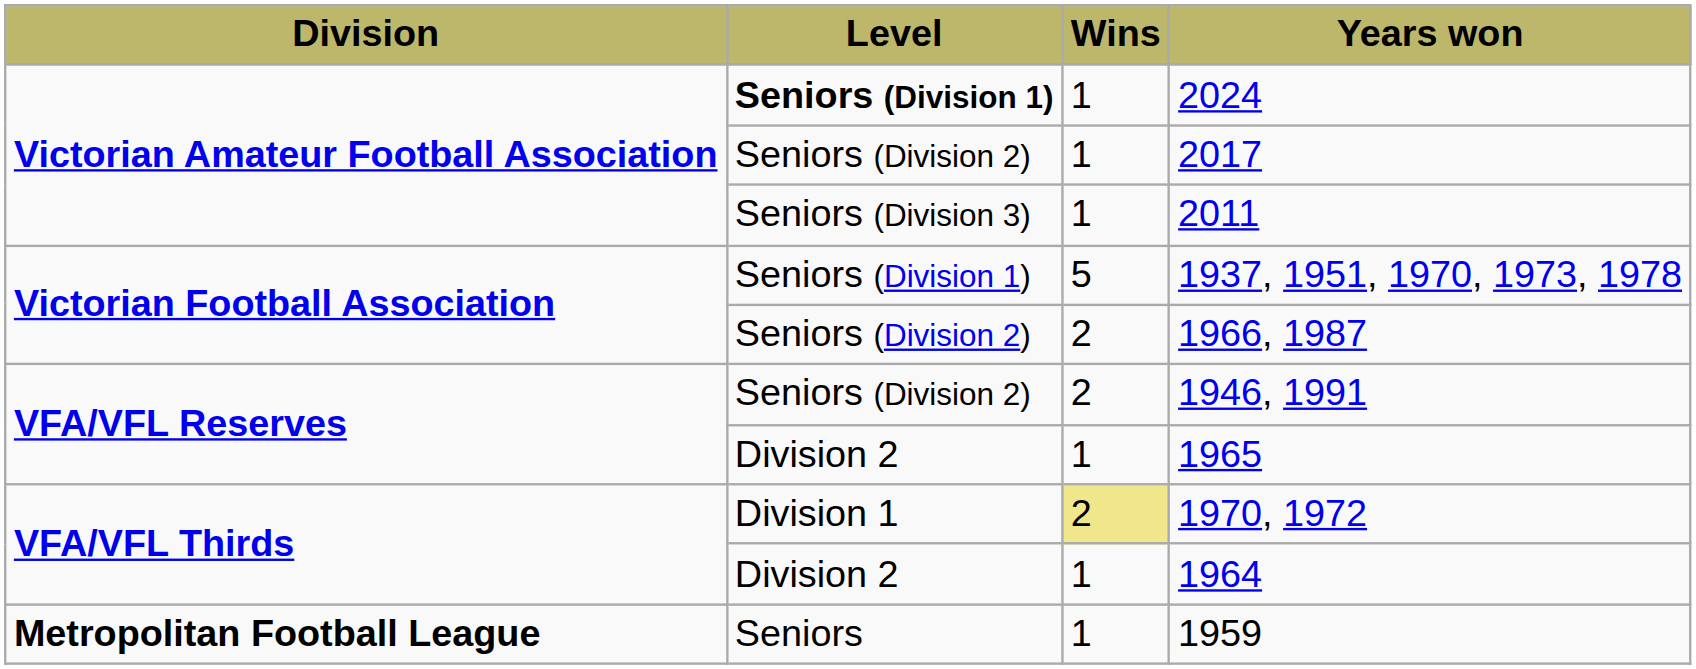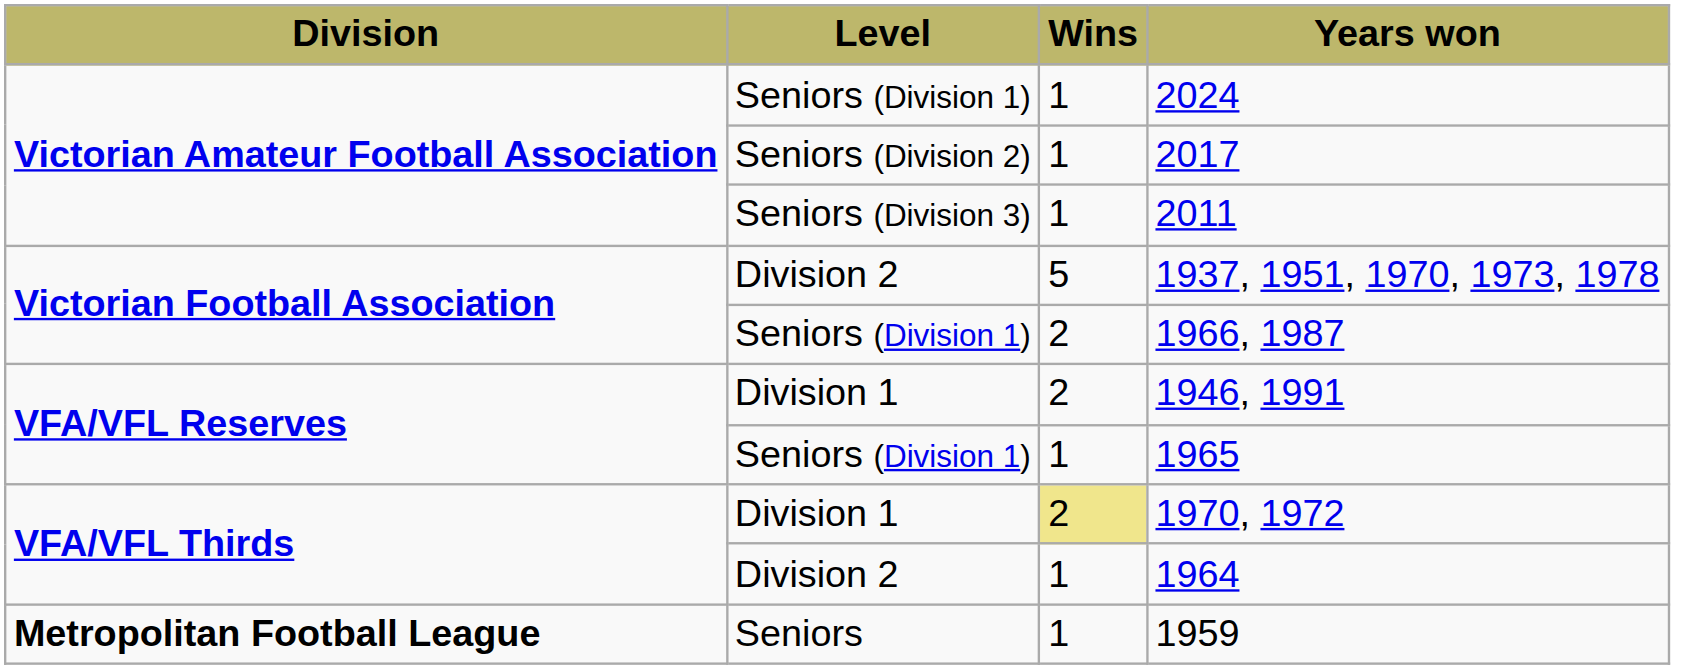2024 | Level: bold -> normal
1937, 1951, 1970, 1973, 1978 | Level: Seniors (Division 1) -> Division 2
1966, 1987 | Level: Seniors (Division 2) -> Seniors (Division 1)
1946, 1991 | Level: Seniors (Division 2) -> Division 1
1965 | Level: Division 2 -> Seniors (Division 1)
